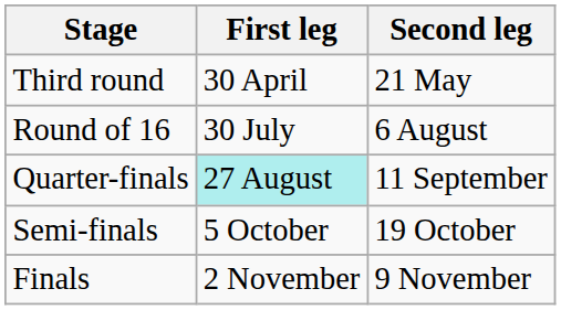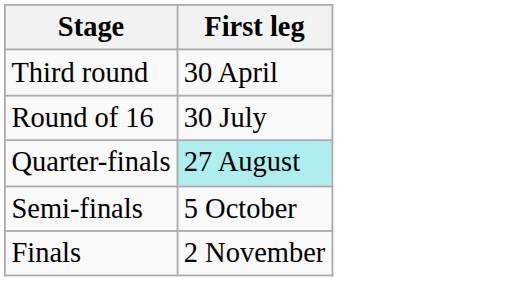- column: Second leg | 21 May | 6 August | 11 September | 19 October | 9 November
